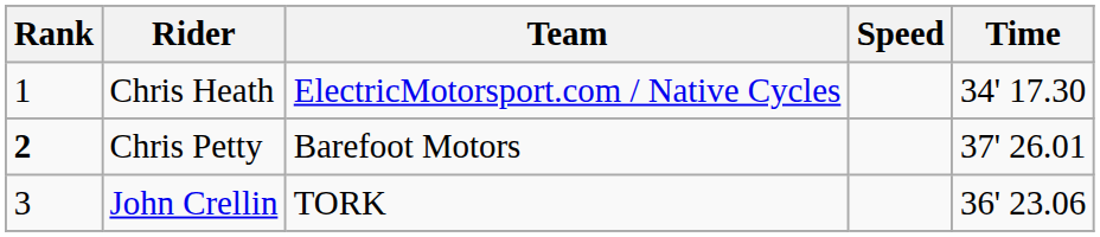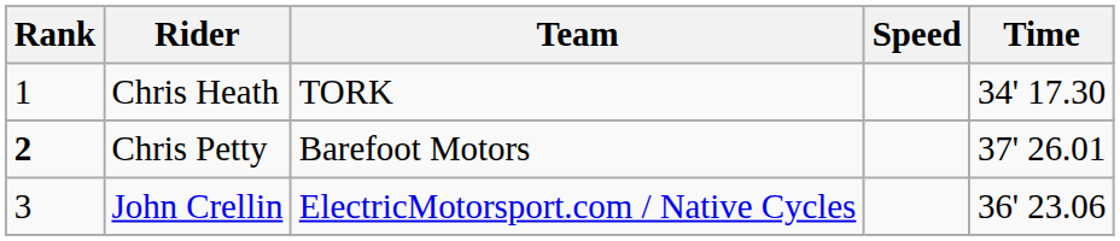Chris Heath | Team: ElectricMotorsport.com / Native Cycles -> TORK
John Crellin | Team: TORK -> ElectricMotorsport.com / Native Cycles
